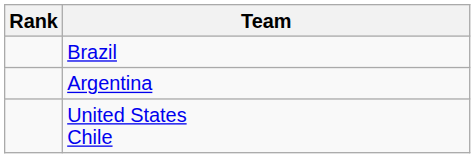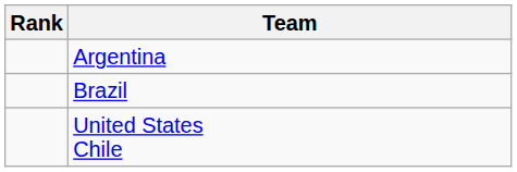rows swapped: Brazil <-> Argentina
